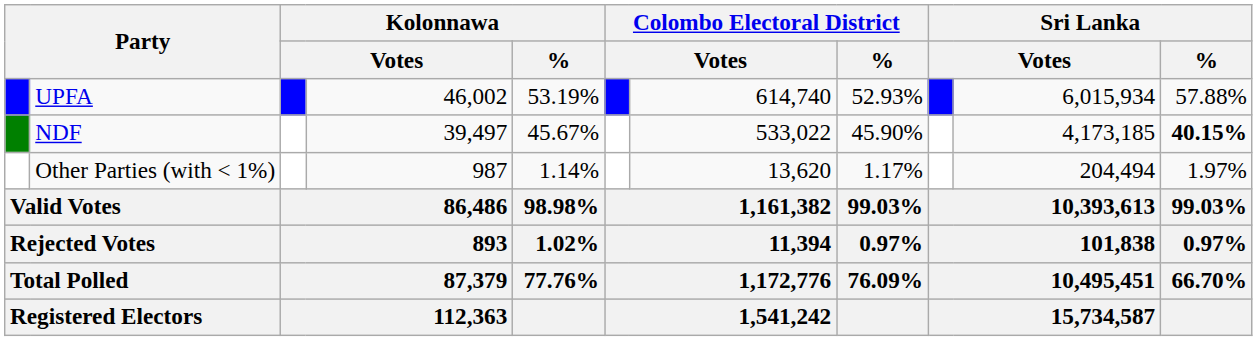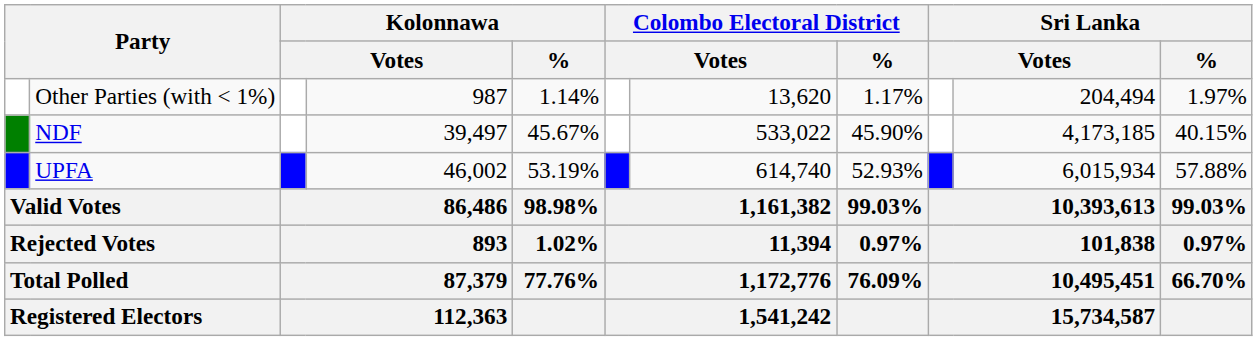rows swapped: UPFA <-> Other Parties (with < 1%)
NDF | Sri Lanka / %: bold -> normal
